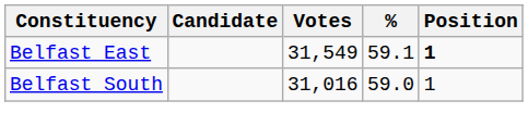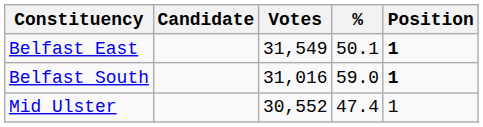Belfast East | %: 59.1 -> 50.1
Belfast South | Position: normal -> bold
+ row: Mid Ulster | 30,552 | 47.4 | 1
